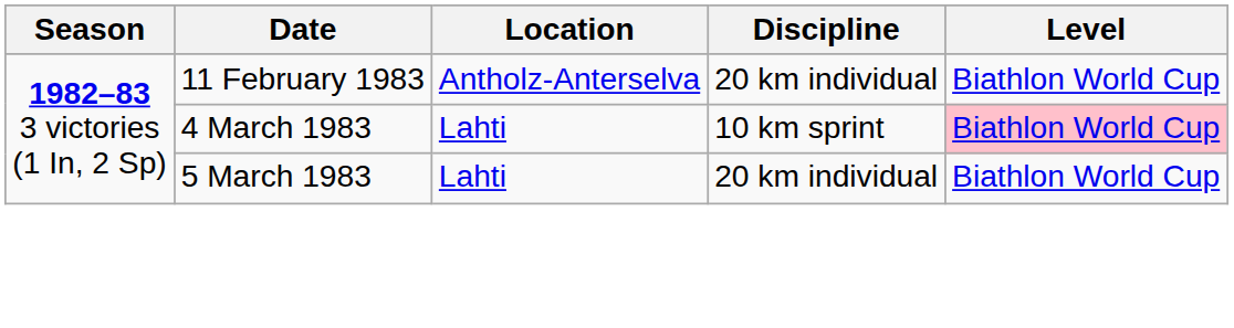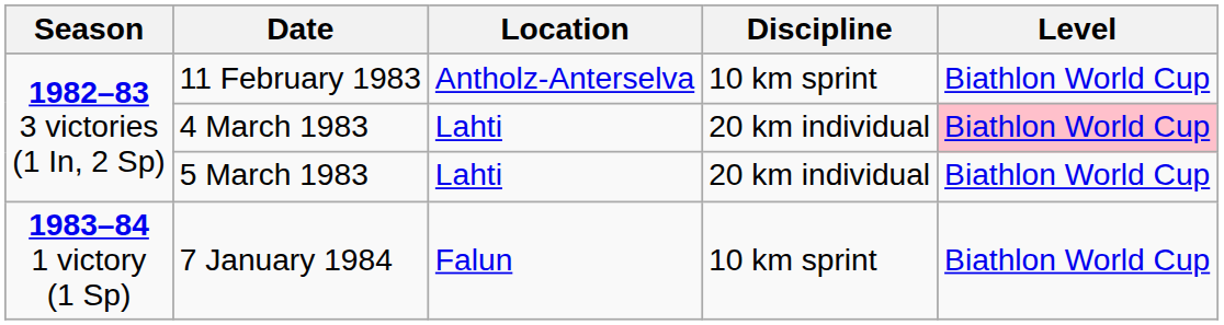11 February 1983 | Discipline: 20 km individual -> 10 km sprint
4 March 1983 | Discipline: 10 km sprint -> 20 km individual
+ row: 1983–84 1 victory (1 Sp) | 7 January 1984 | Falun | 10 km sprint | Biathlon World Cup
